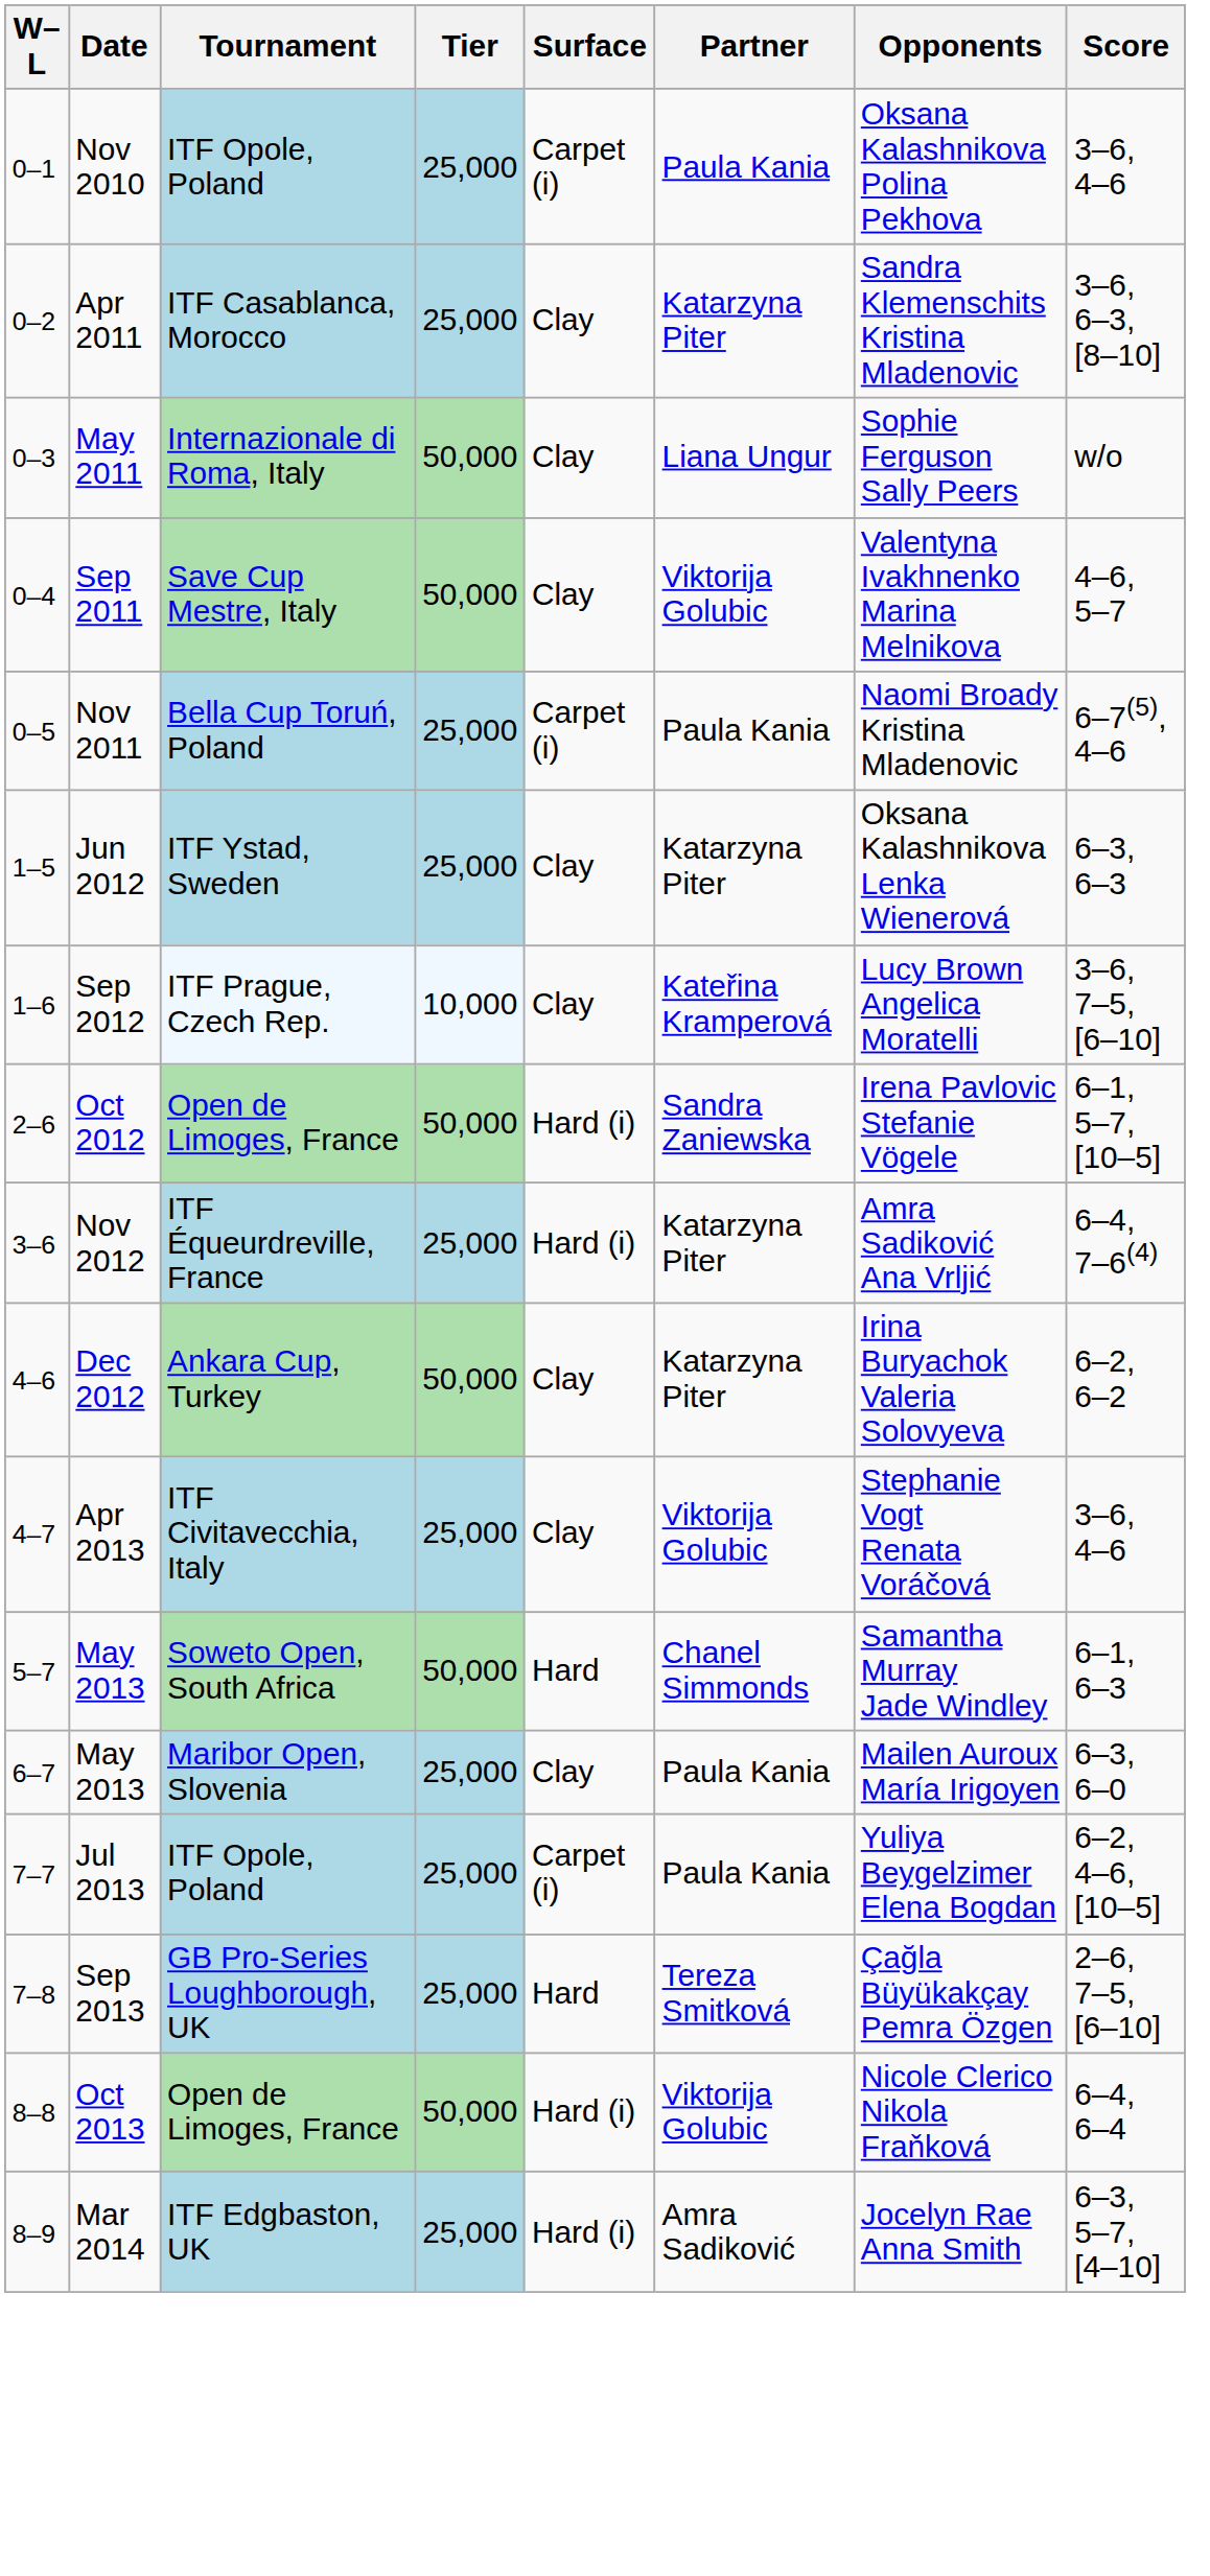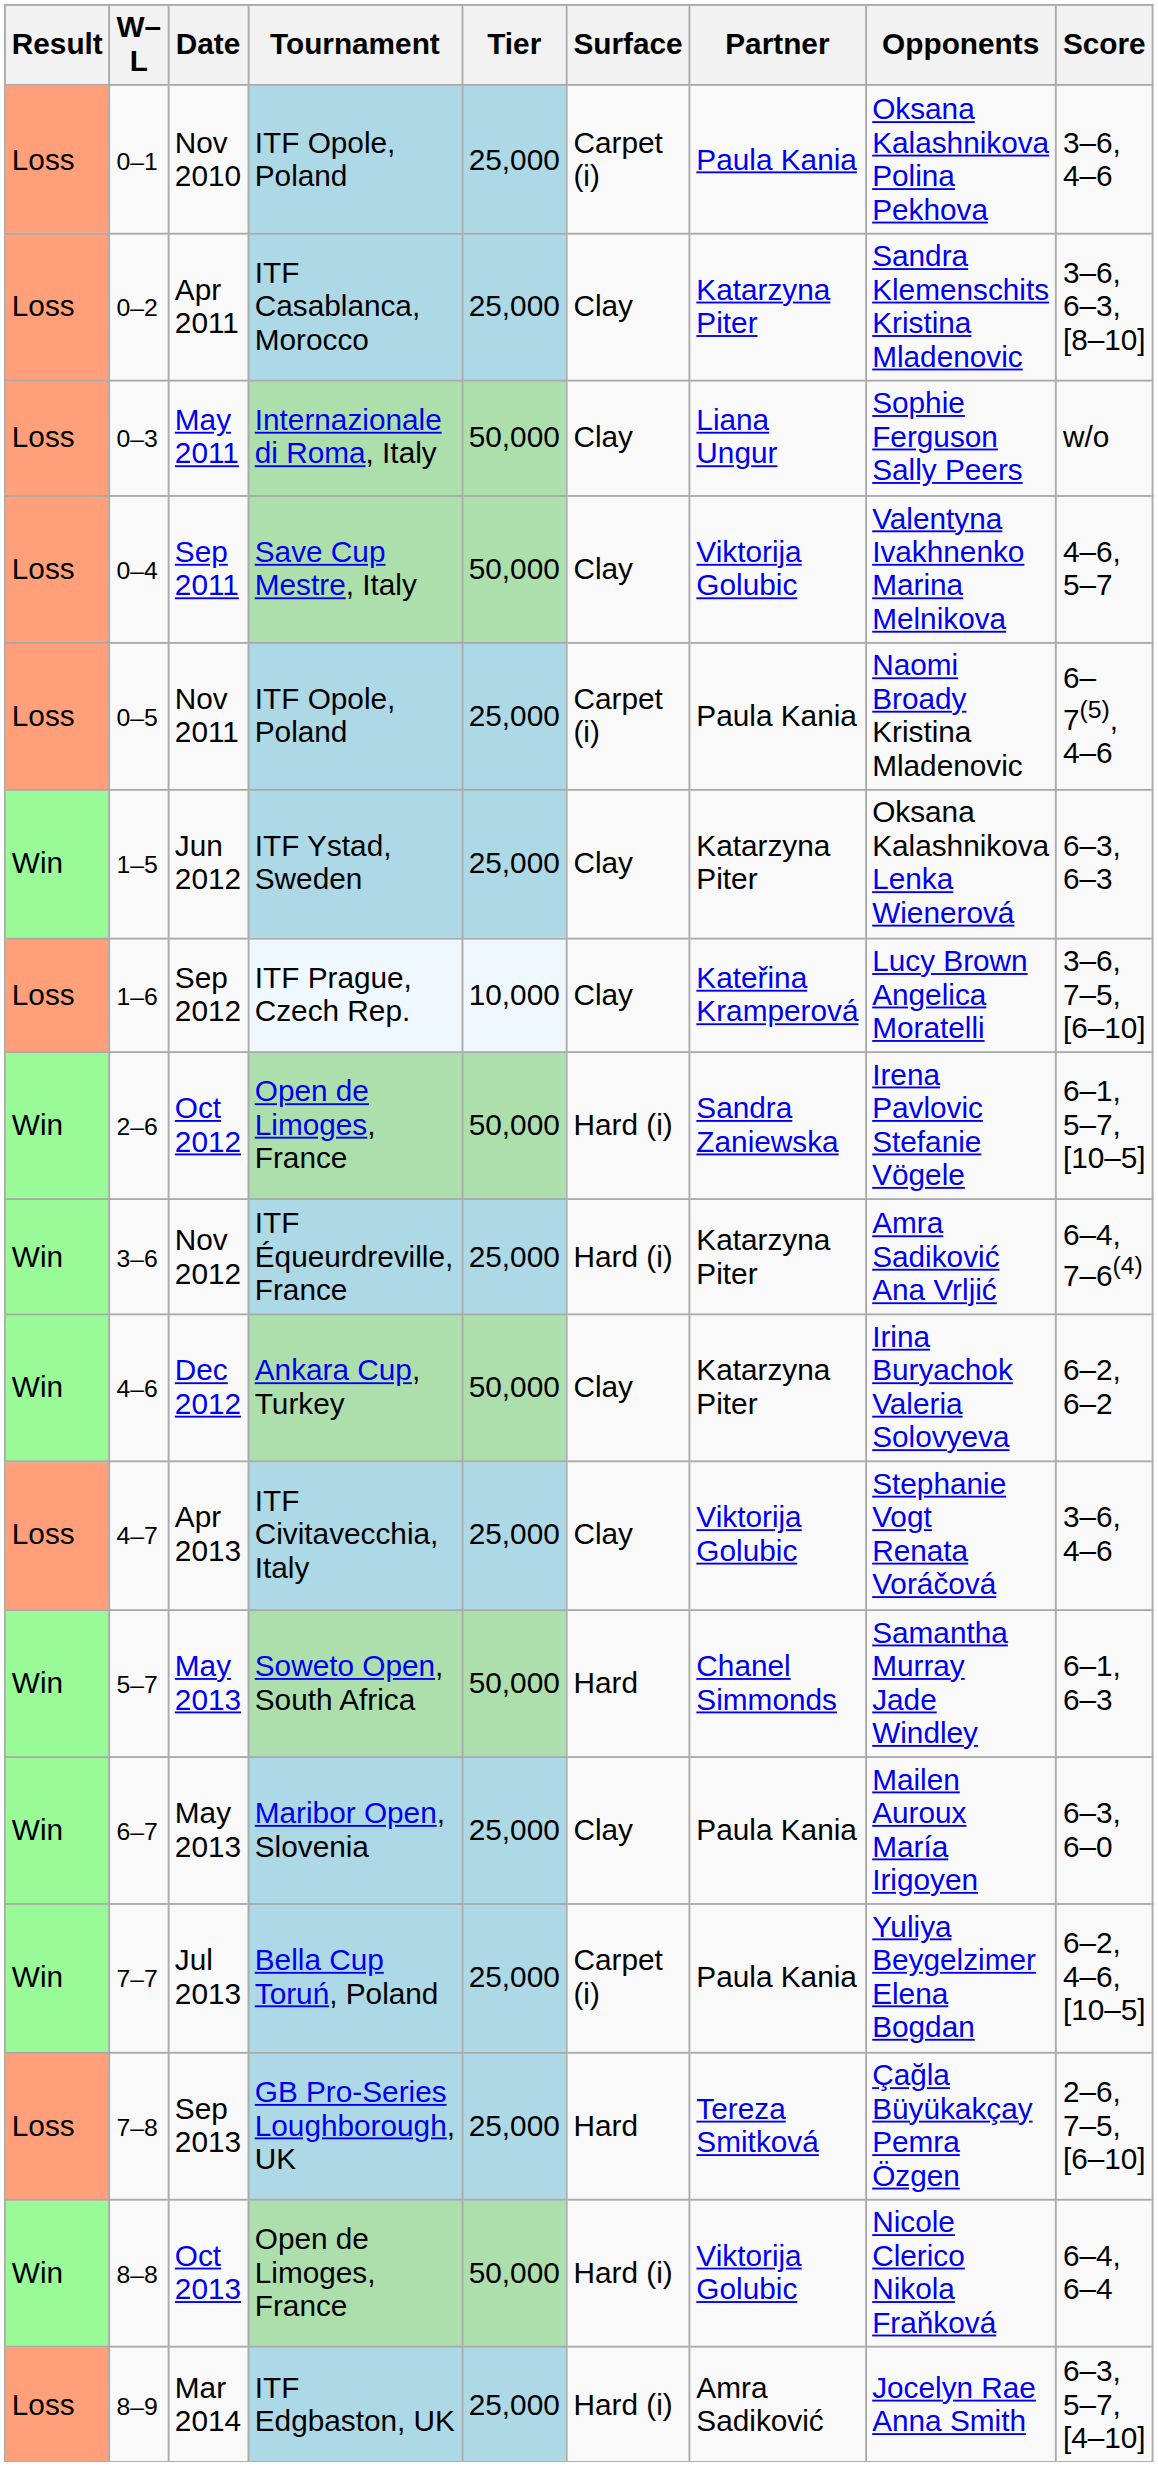+ column: Result | Loss | Loss | Loss | Loss | Loss | Win | Loss | Win | Win | Win | Loss | Win | Win | Win | Loss | Win | Loss
Nov 2011 | Tournament: Bella Cup Toruń, Poland -> ITF Opole, Poland
Jul 2013 | Tournament: ITF Opole, Poland -> Bella Cup Toruń, Poland
